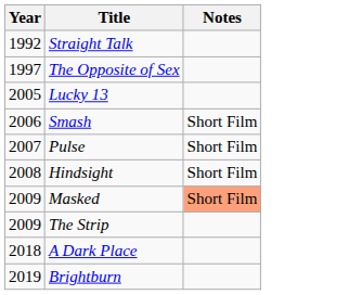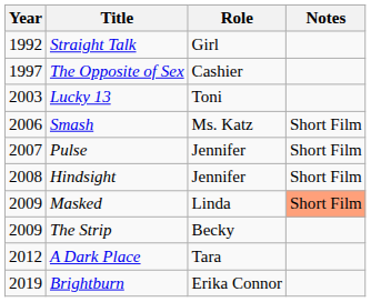+ column: Role | Girl | Cashier | Toni | Ms. Katz | Jennifer | Jennifer | Linda | Becky | Tara | Erika Connor
Lucky 13 | Year: 2005 -> 2003
A Dark Place | Year: 2018 -> 2012
